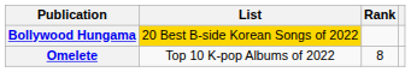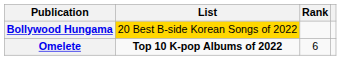Omelete | List: normal -> bold
Omelete | Rank: 8 -> 6
